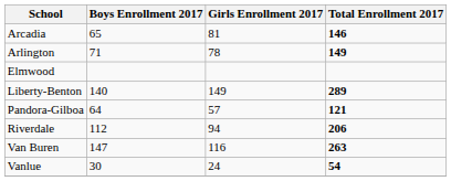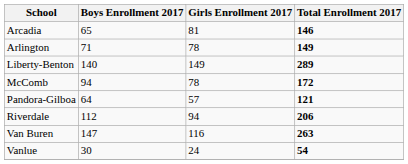- row: Elmwood
+ row: McComb | 94 | 78 | 172
